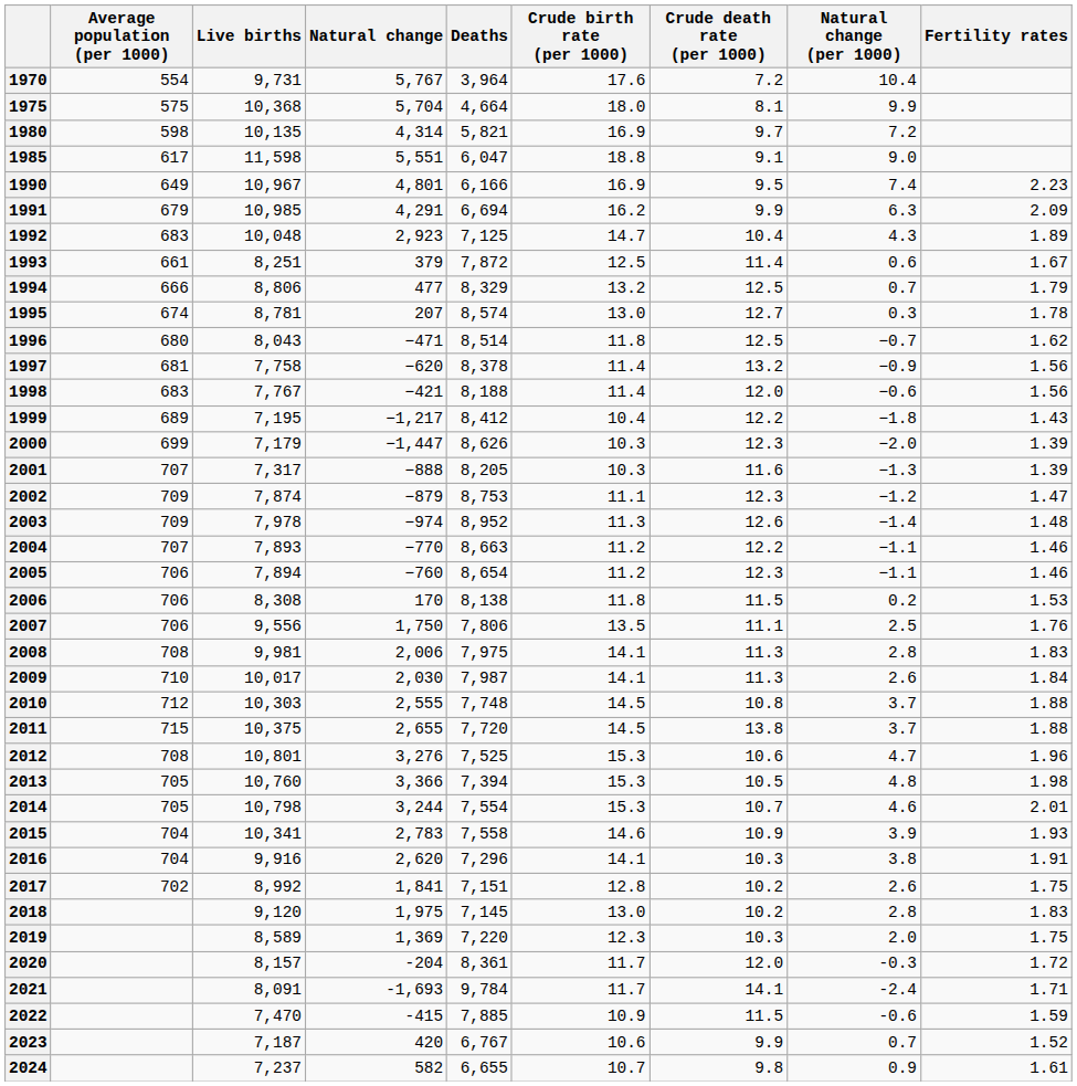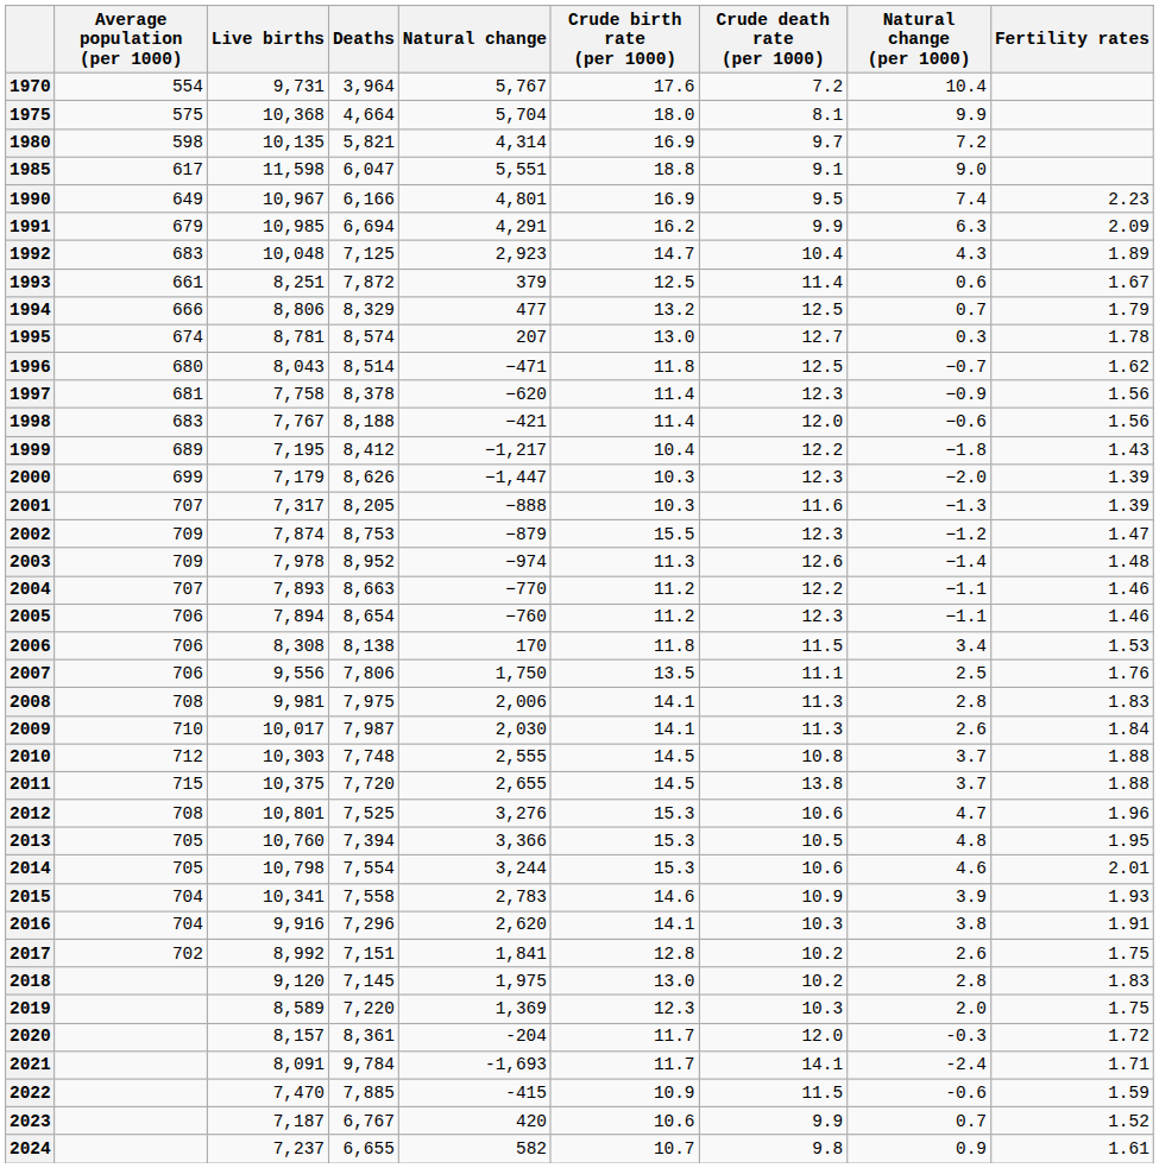columns swapped: Deaths <-> Natural change
1997 | Crude death rate (per 1000): 13.2 -> 12.3
2002 | Crude birth rate (per 1000): 11.1 -> 15.5
2006 | Natural change (per 1000): 0.2 -> 3.4
2013 | Fertility rates: 1.98 -> 1.95
2014 | Crude death rate (per 1000): 10.7 -> 10.6
